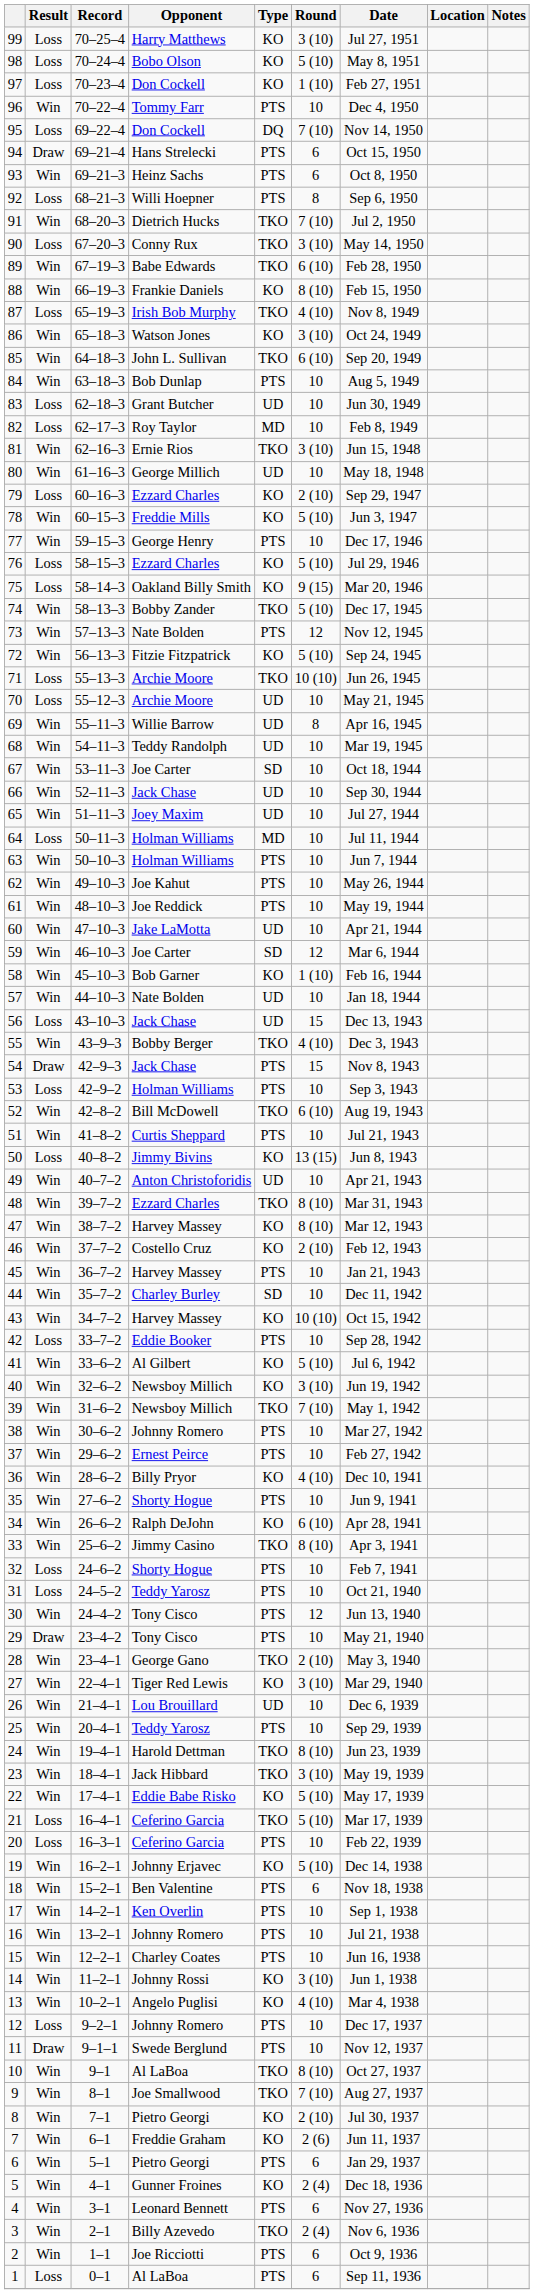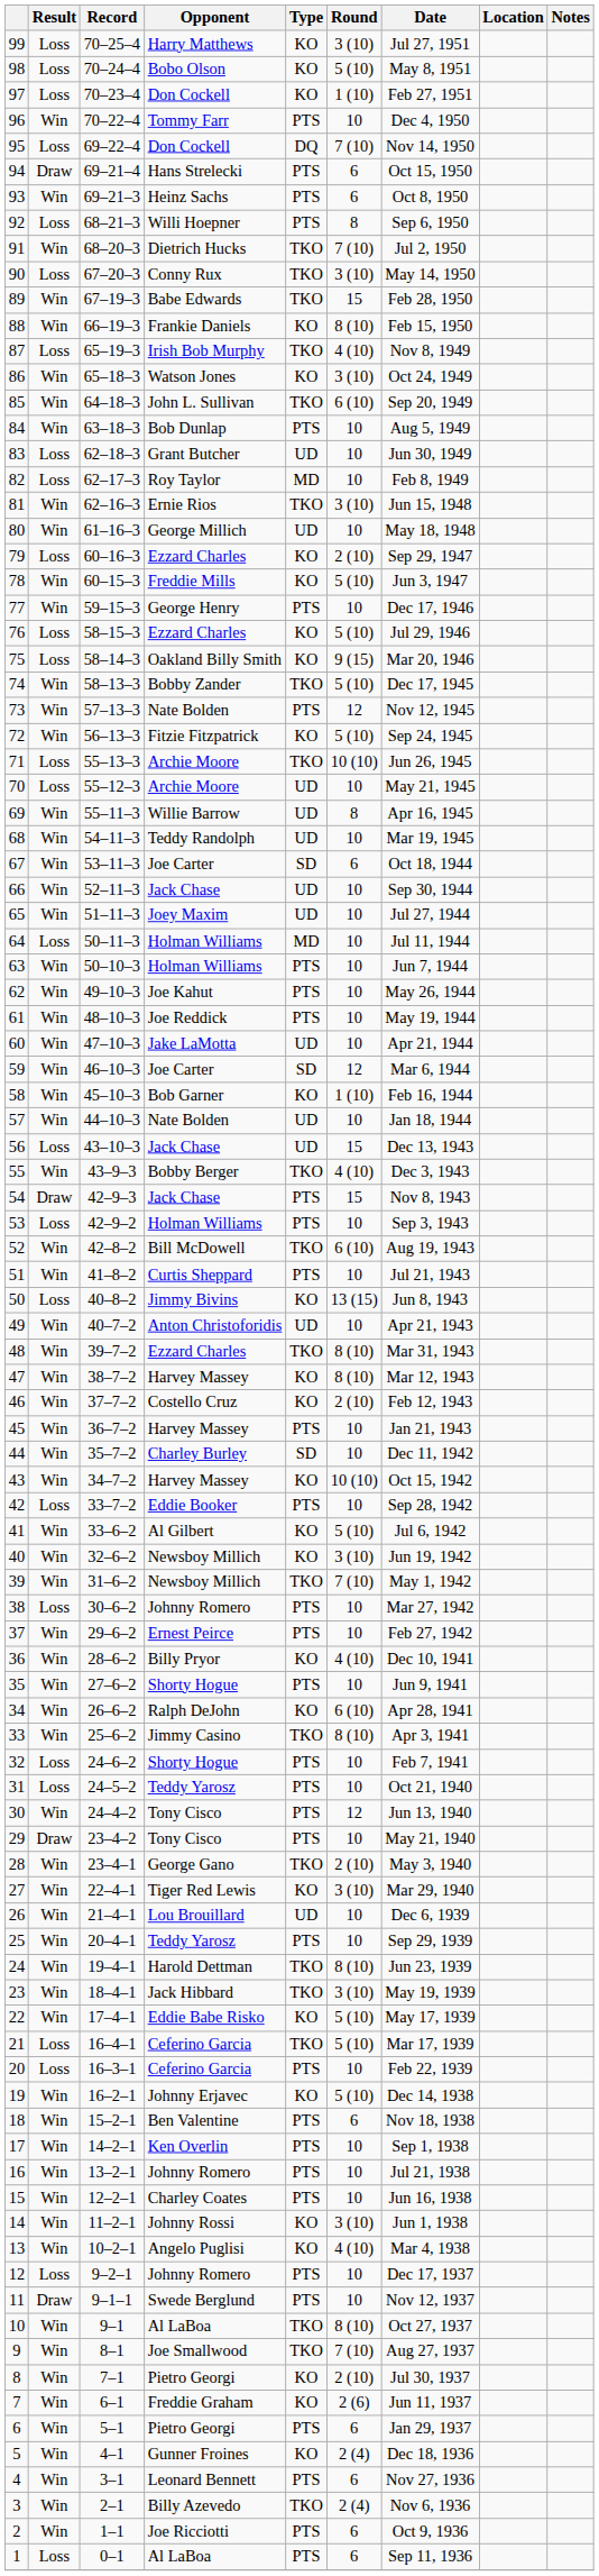89 | Round: 6 (10) -> 15
67 | Round: 10 -> 6
38 | Result: Win -> Loss
